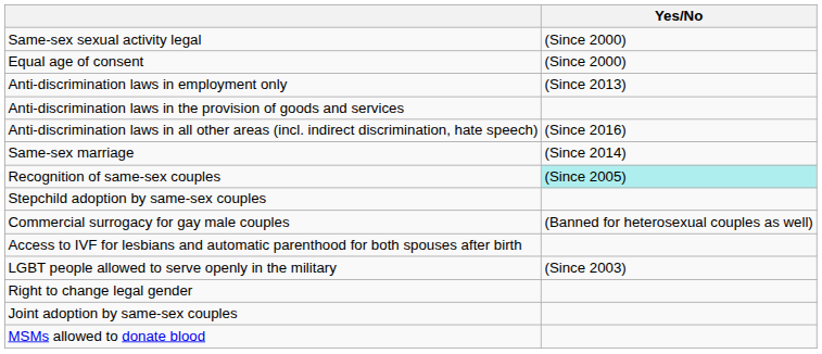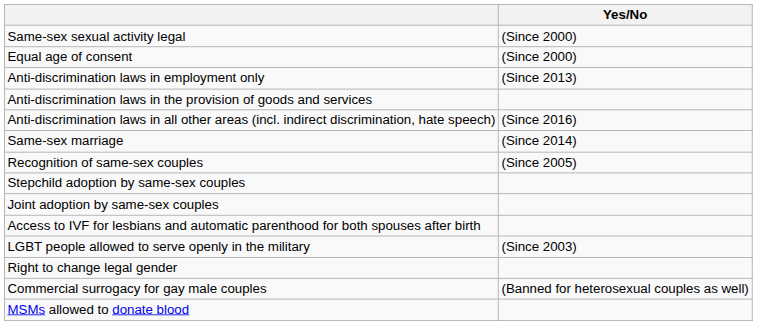Recognition of same-sex couples | Yes/No: paleturquoise background -> no background
rows swapped: Joint adoption by same-sex couples <-> Commercial surrogacy for gay male couples
